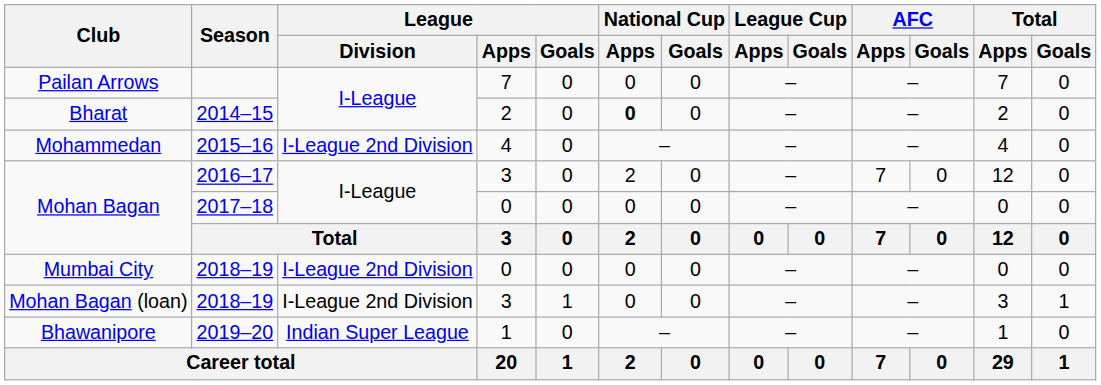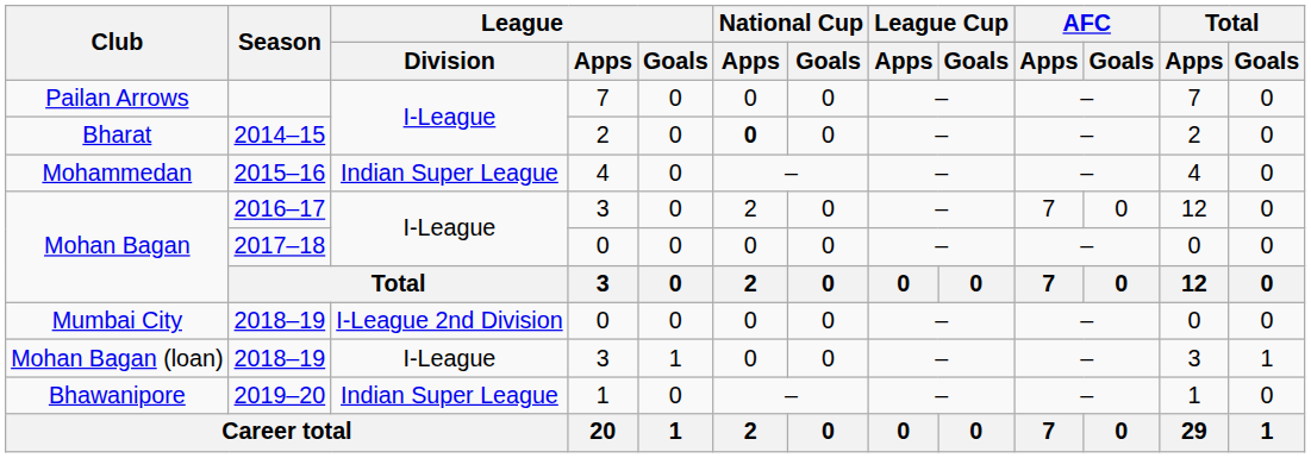Mohammedan | League / Division: I-League 2nd Division -> Indian Super League
Mohan Bagan (loan) | League / Division: I-League 2nd Division -> I-League
